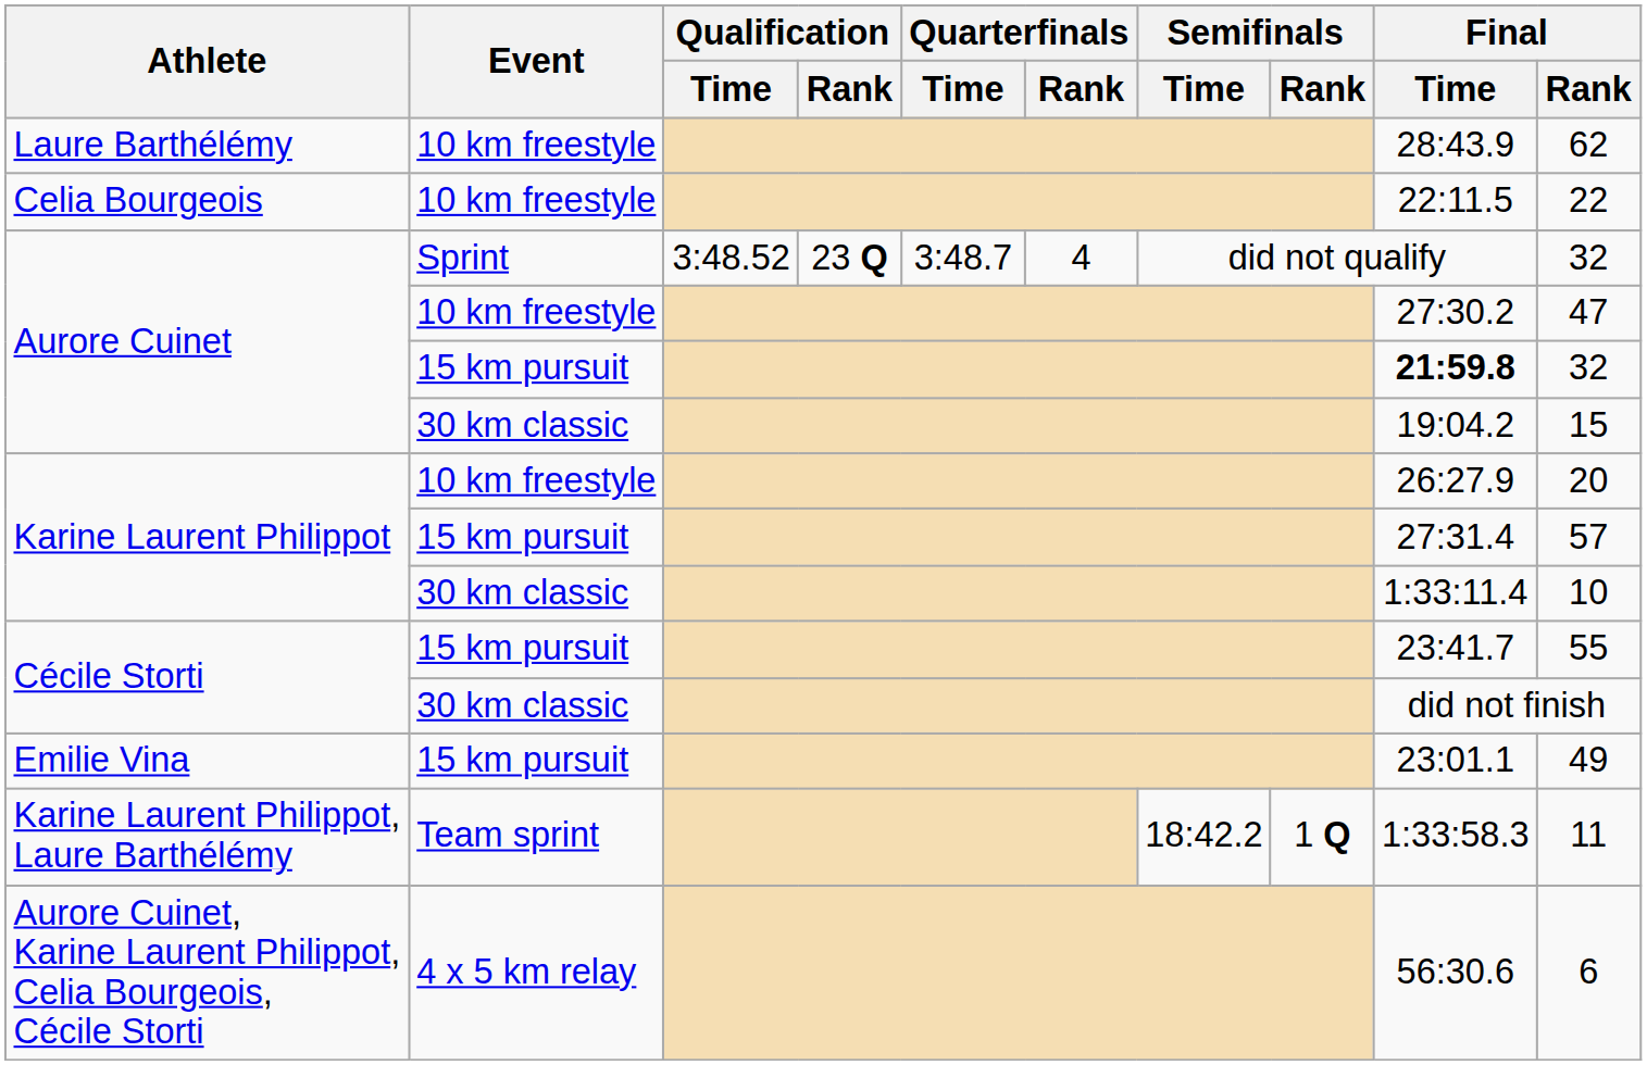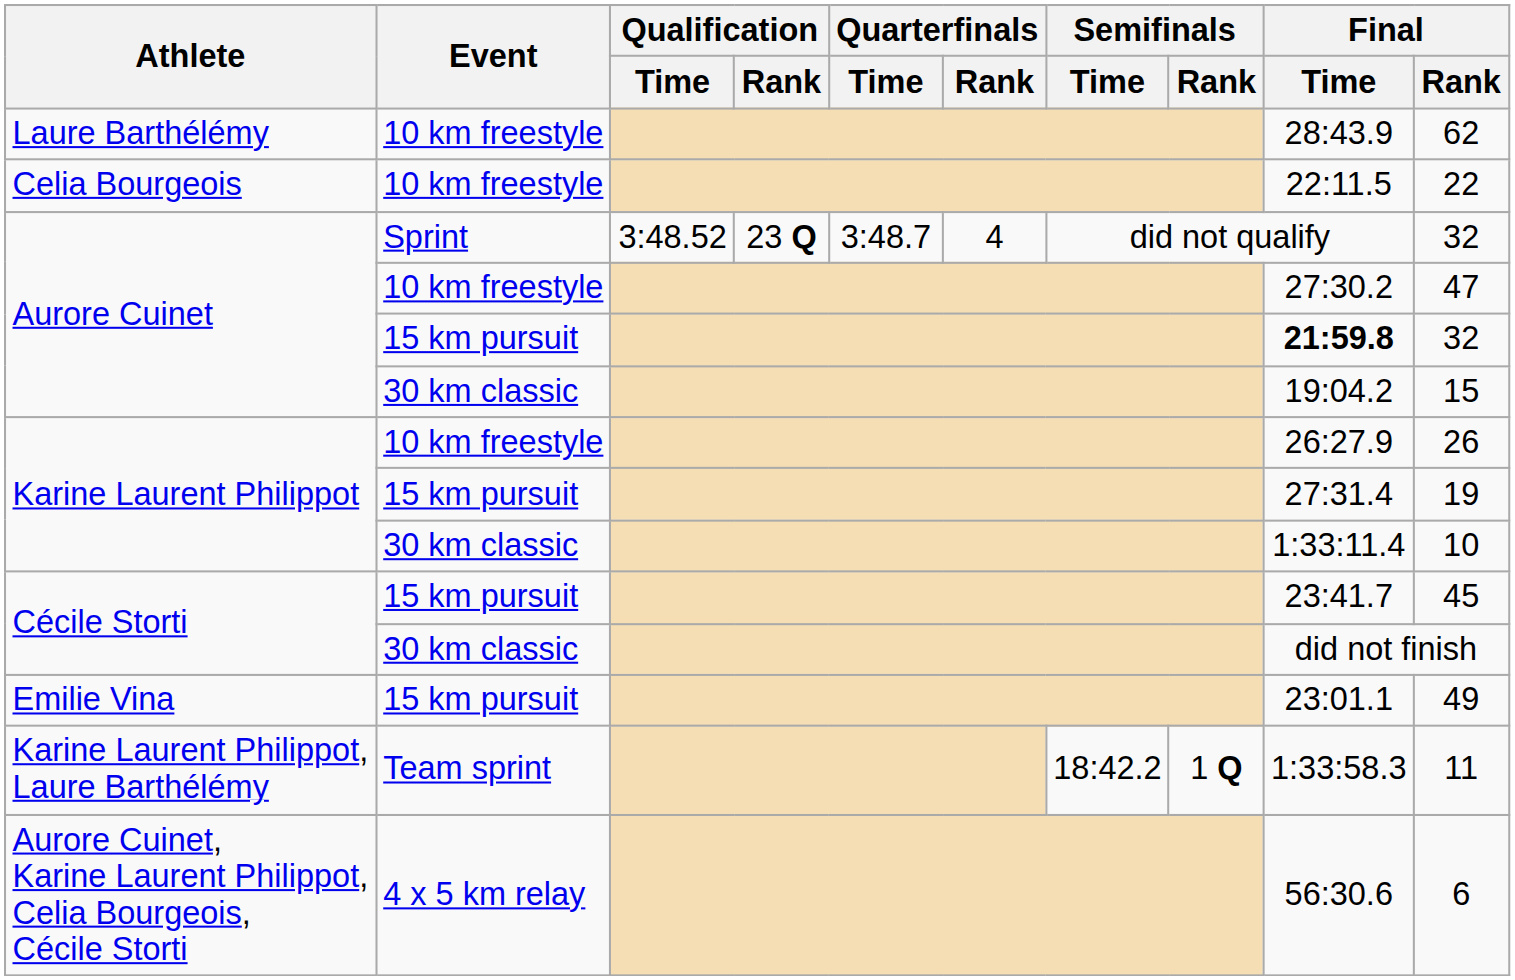Karine Laurent Philippot / 10 km freestyle | Final / Rank: 20 -> 26
Karine Laurent Philippot / 15 km pursuit | Final / Rank: 57 -> 19
Cécile Storti / 15 km pursuit | Final / Rank: 55 -> 45
